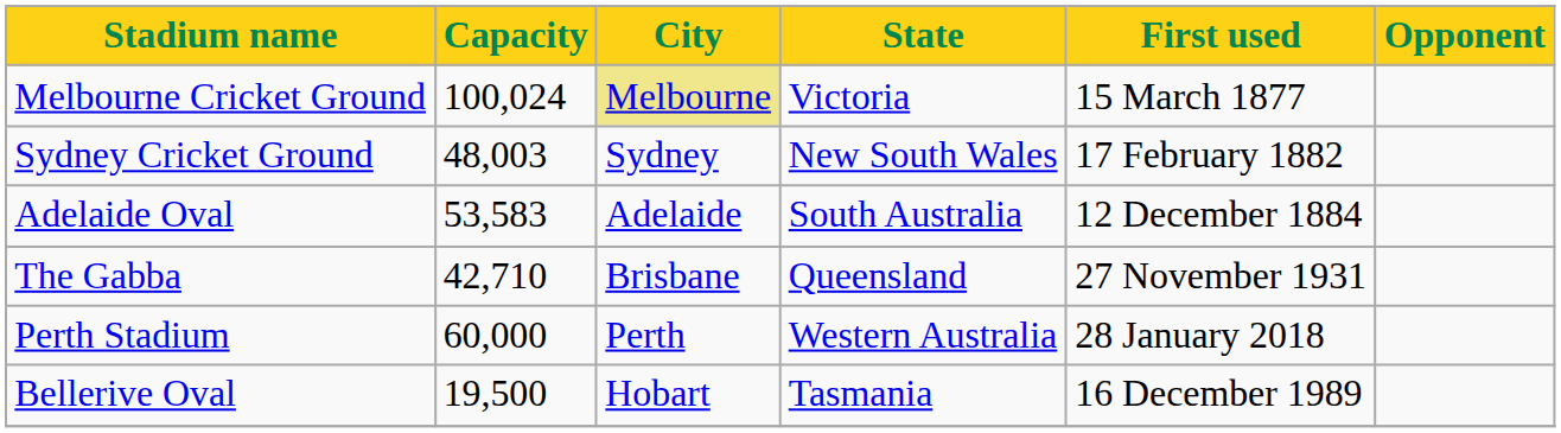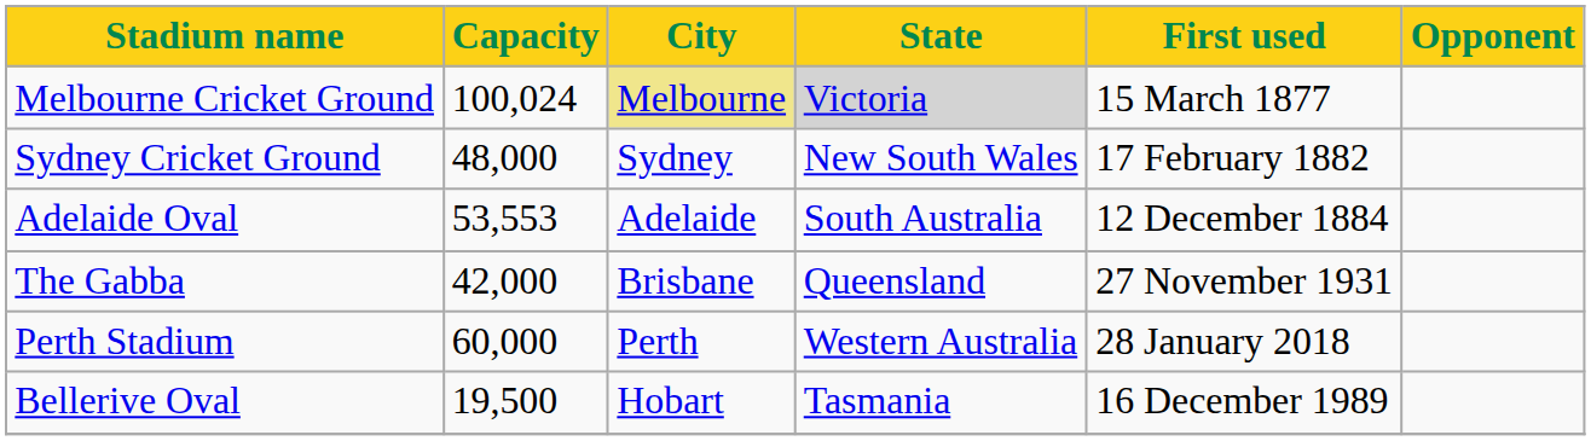Melbourne Cricket Ground | State: no background -> lightgrey background
Sydney Cricket Ground | Capacity: 48,003 -> 48,000
Adelaide Oval | Capacity: 53,583 -> 53,553
The Gabba | Capacity: 42,710 -> 42,000
